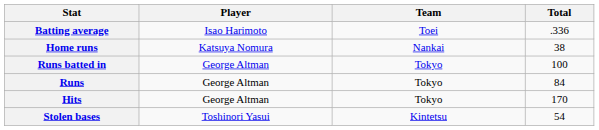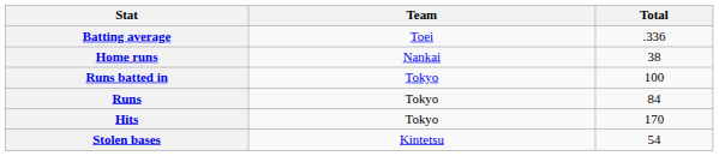- column: Player | Isao Harimoto | Katsuya Nomura | George Altman | George Altman | George Altman | Toshinori Yasui
